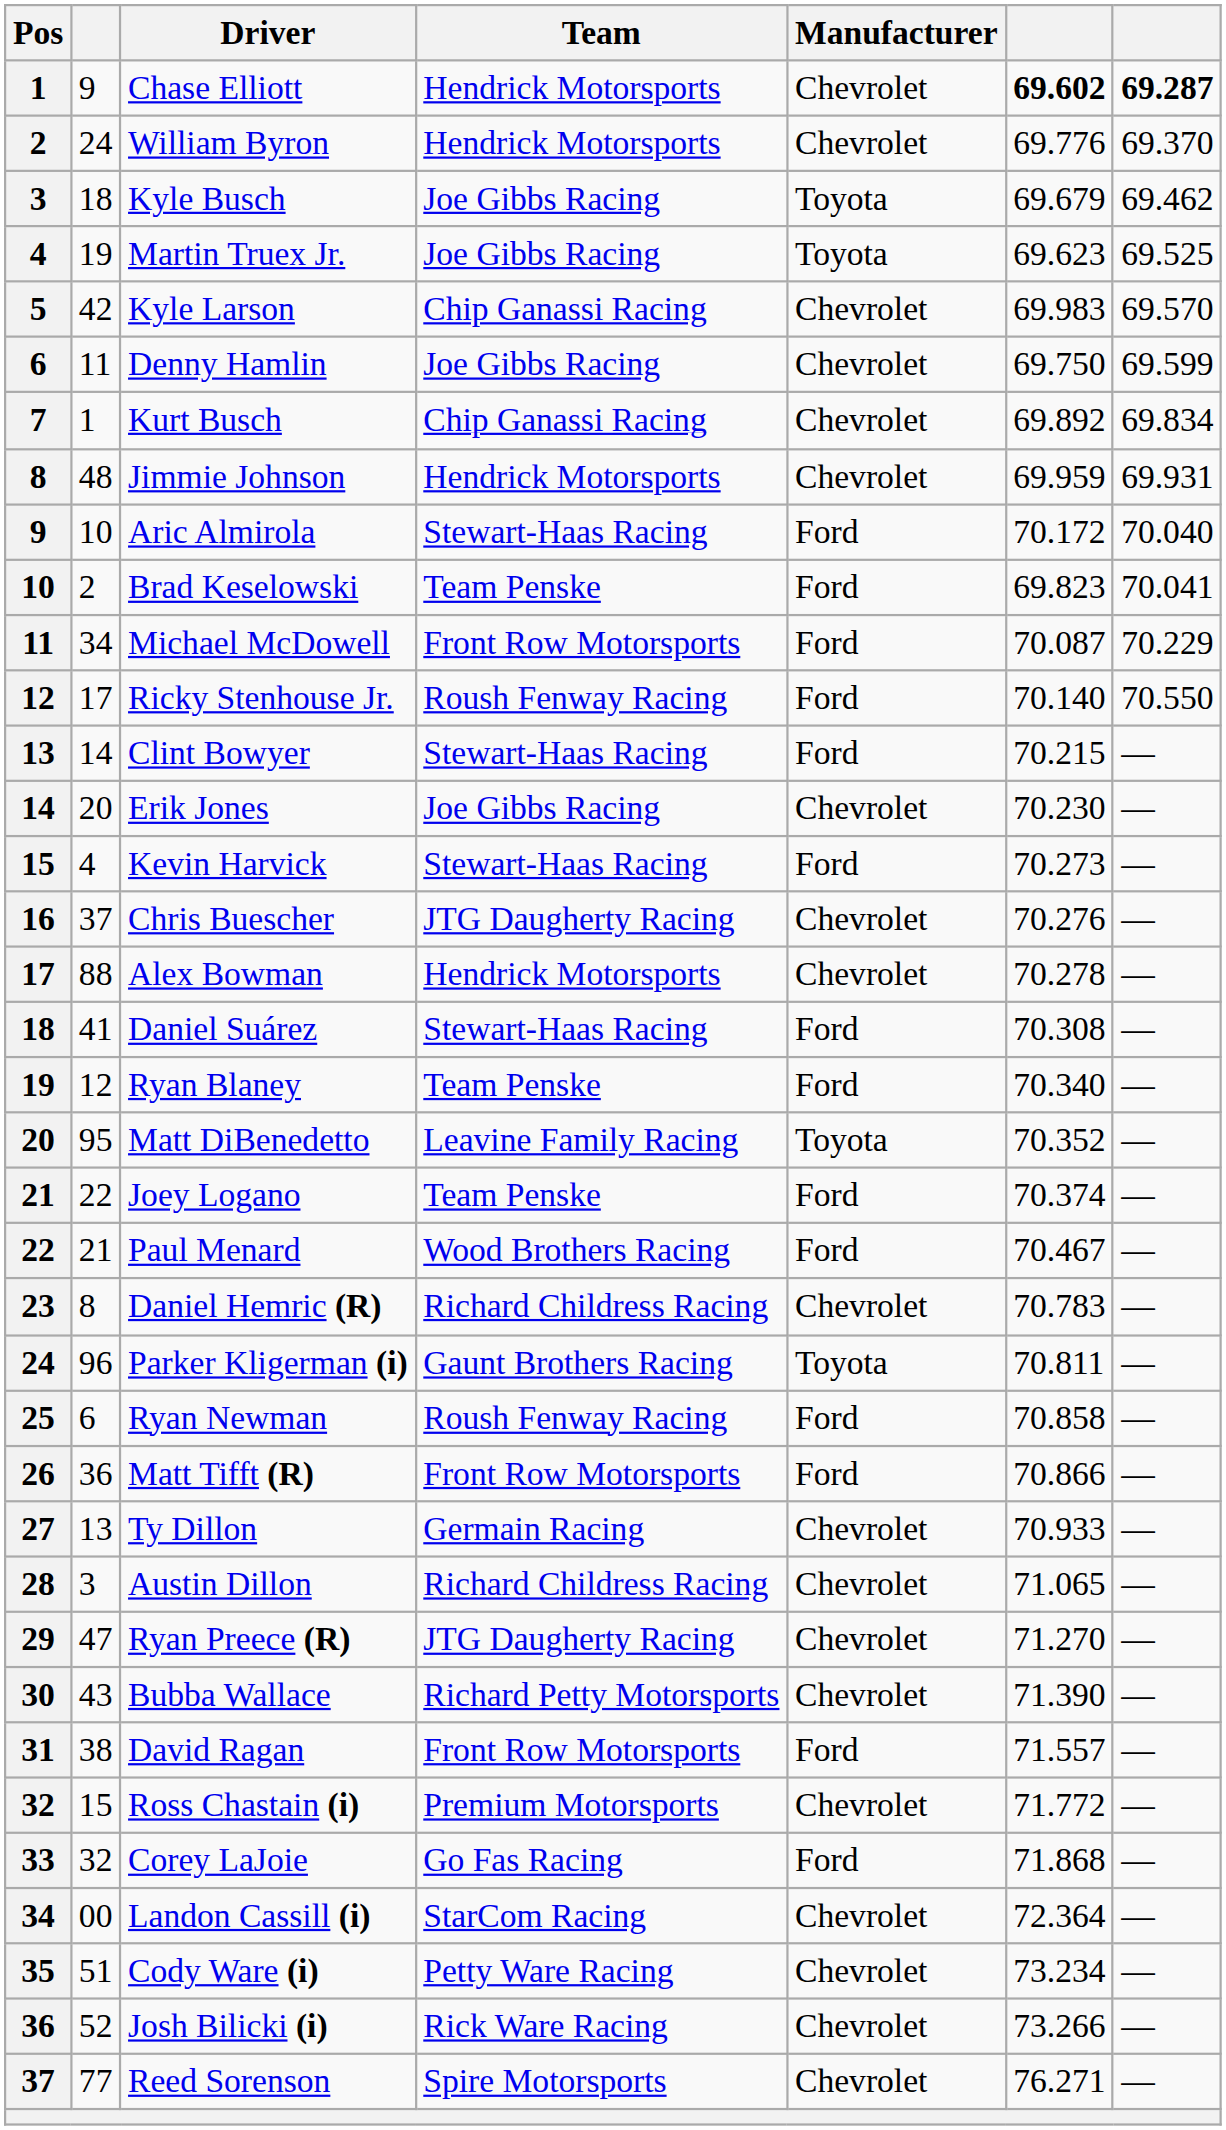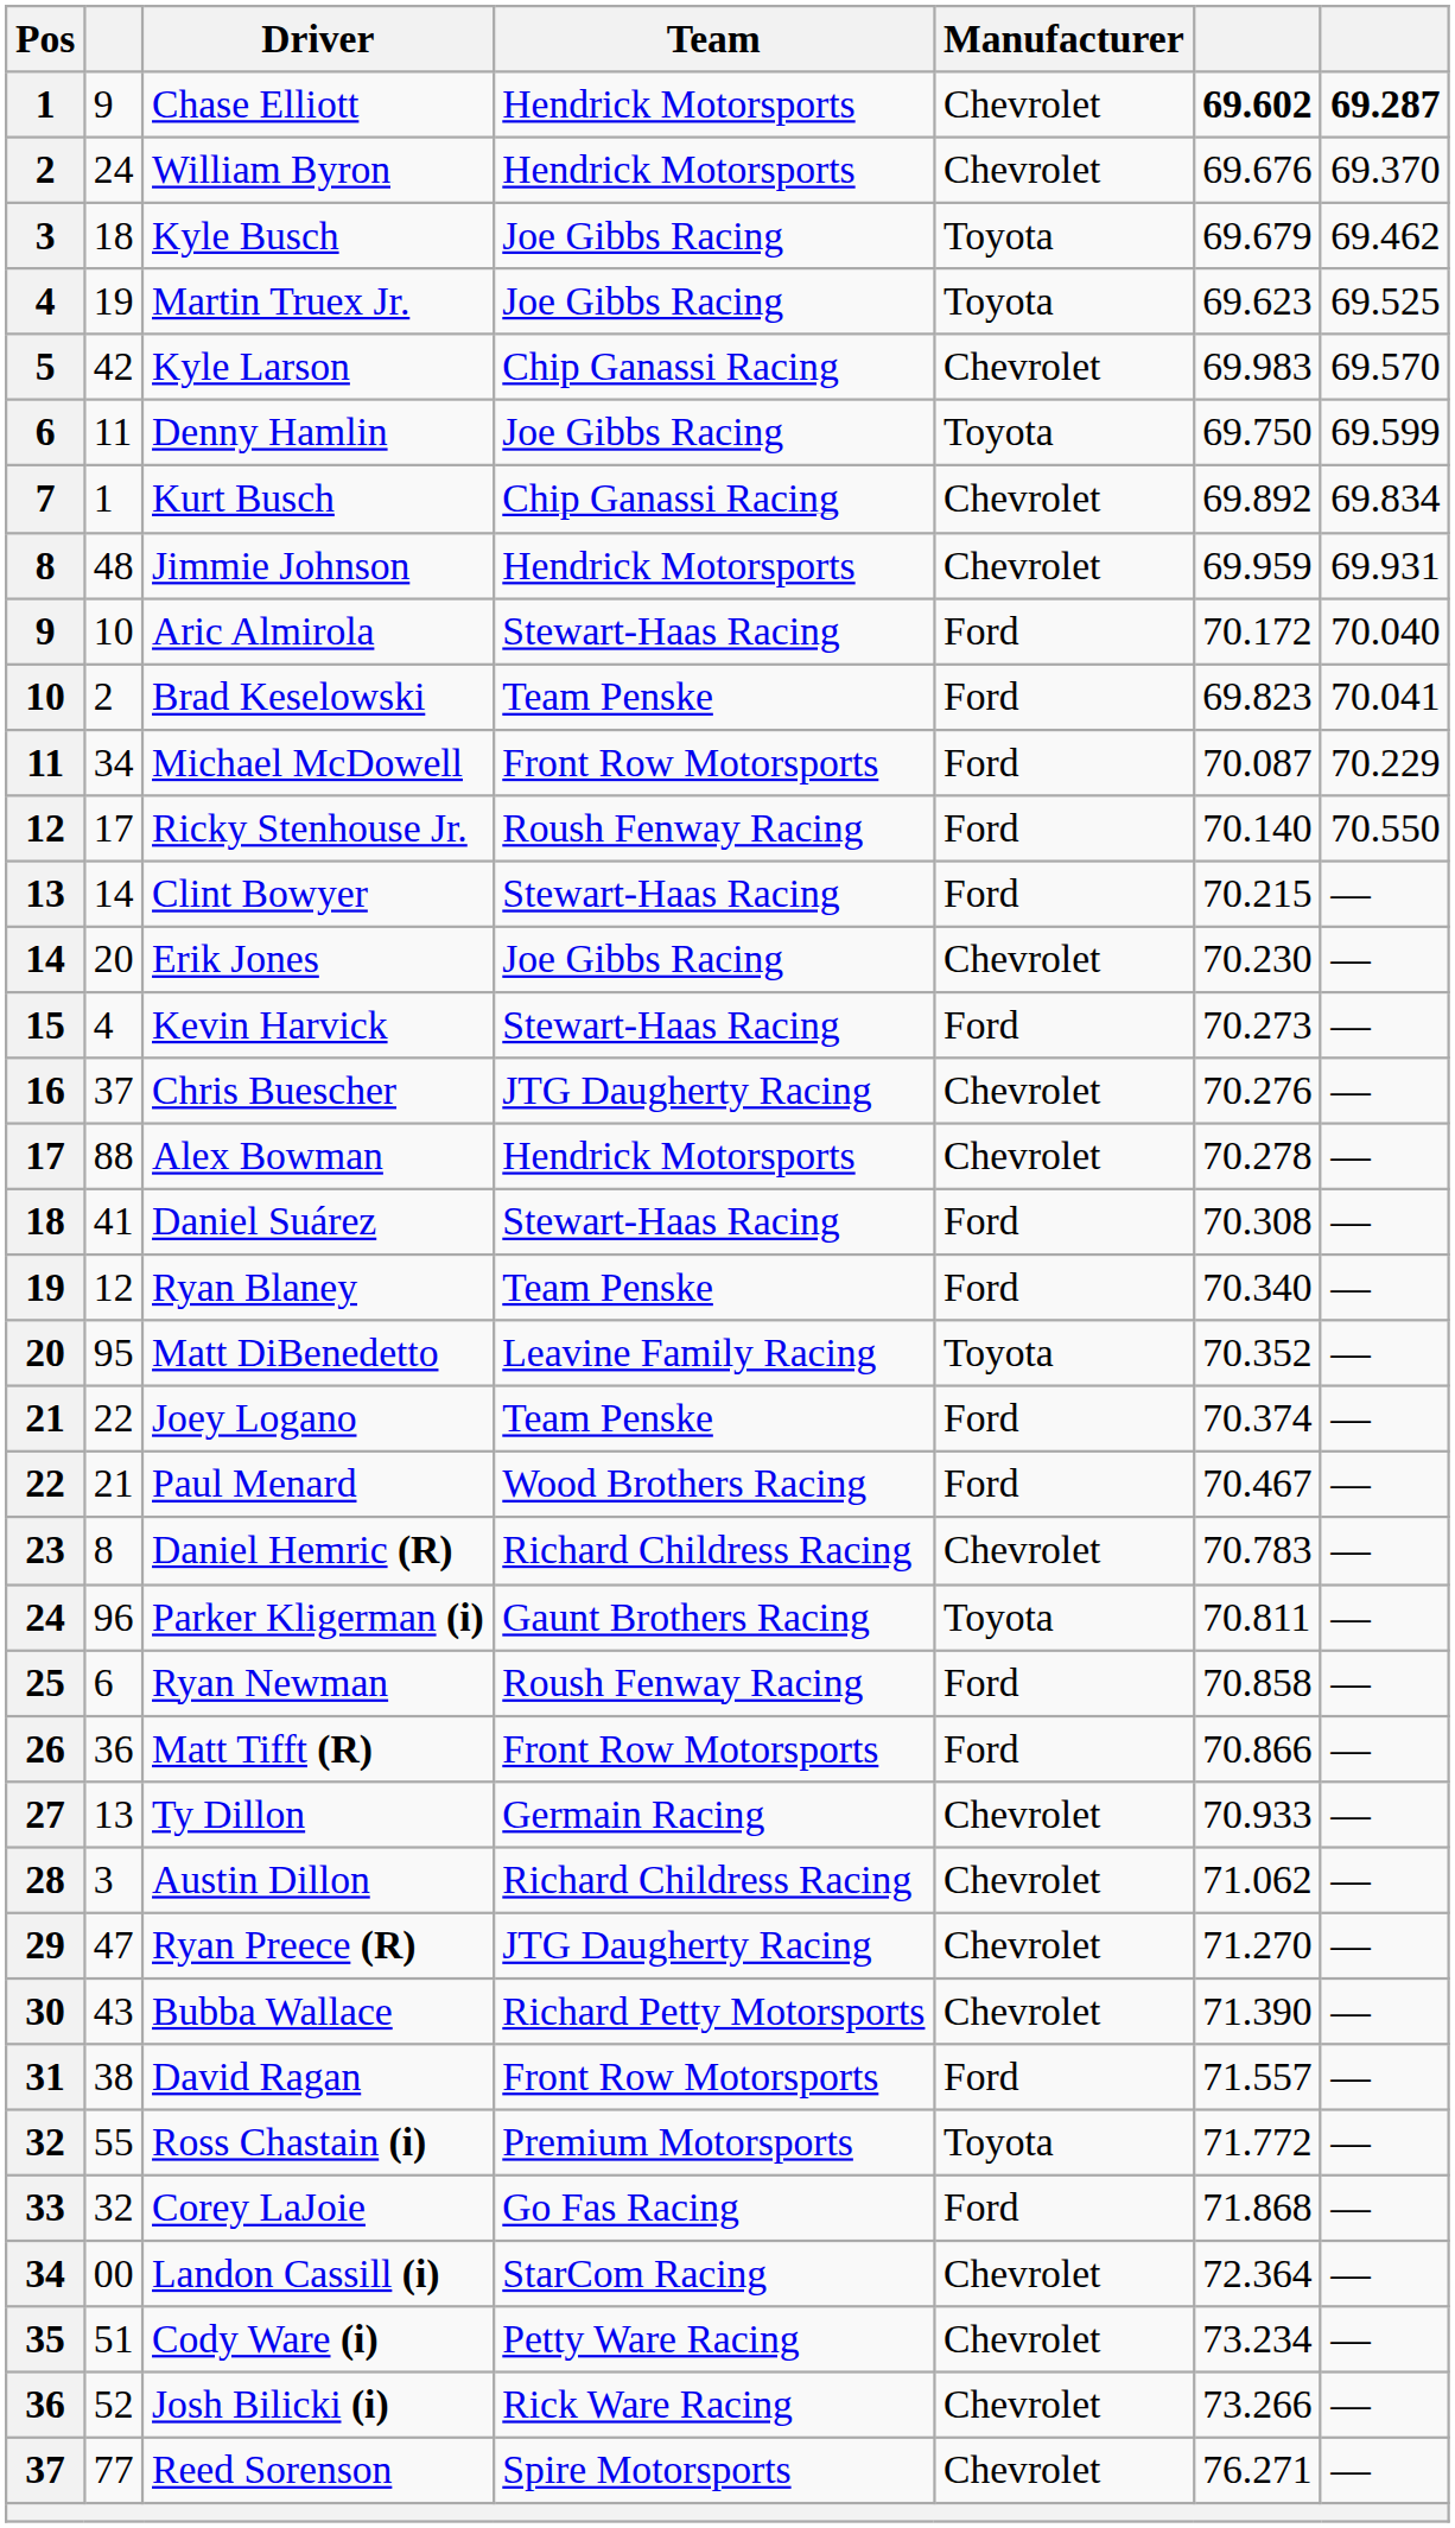William Byron | column 6: 69.776 -> 69.676
Denny Hamlin | Manufacturer: Chevrolet -> Toyota
Austin Dillon | column 6: 71.065 -> 71.062
Ross Chastain (i) | column 2: 15 -> 55
Ross Chastain (i) | Manufacturer: Chevrolet -> Toyota
